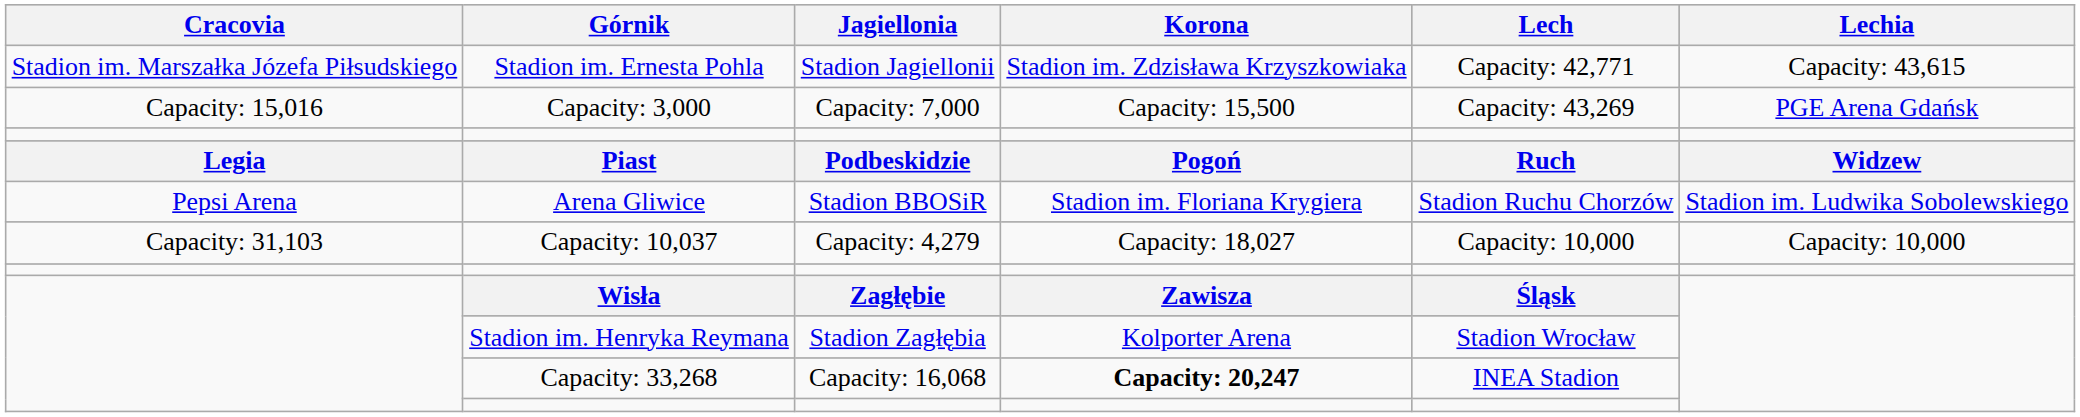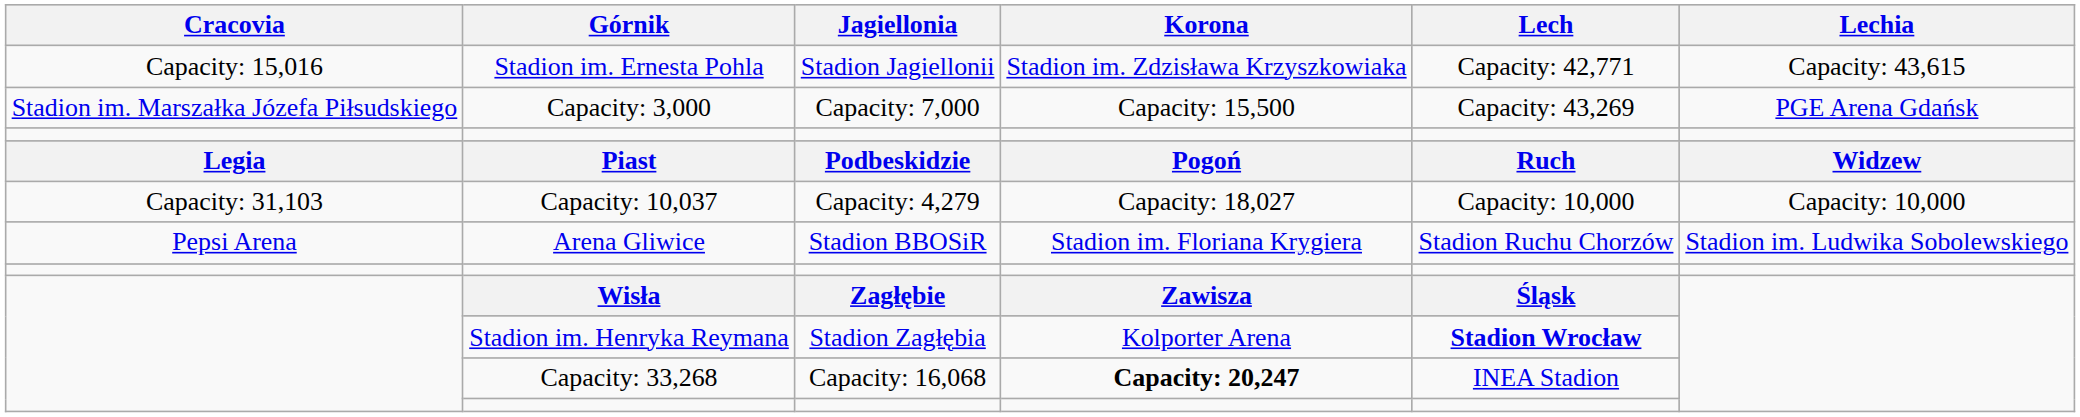Stadion im. Ernesta Pohla | Cracovia: Stadion im. Marszałka Józefa Piłsudskiego -> Capacity: 15,016
Capacity: 3,000 | Cracovia: Capacity: 15,016 -> Stadion im. Marszałka Józefa Piłsudskiego
rows swapped: Arena Gliwice <-> Capacity: 10,037
Stadion im. Henryka Reymana | Lech: normal -> bold
